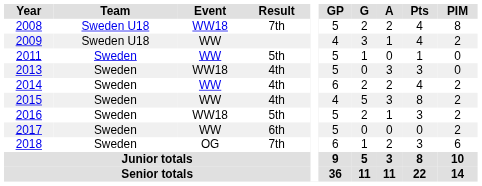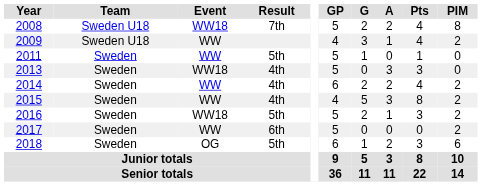2018 | Result: 7th -> 5th
